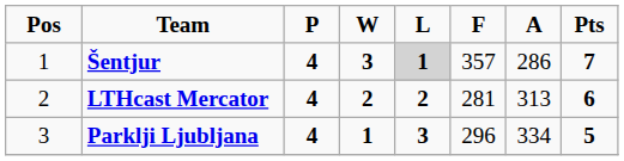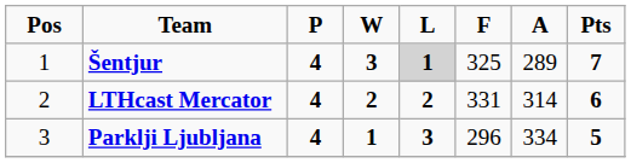Šentjur | F: 357 -> 325
Šentjur | A: 286 -> 289
LTHcast Mercator | F: 281 -> 331
LTHcast Mercator | A: 313 -> 314
